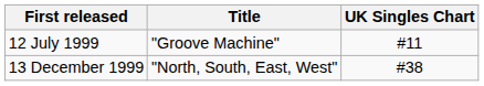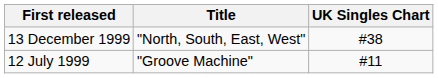rows swapped: 12 July 1999 <-> 13 December 1999
